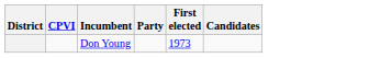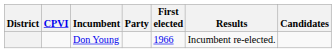+ column: Results | Incumbent re-elected.
Don Young | First elected: 1973 -> 1966
